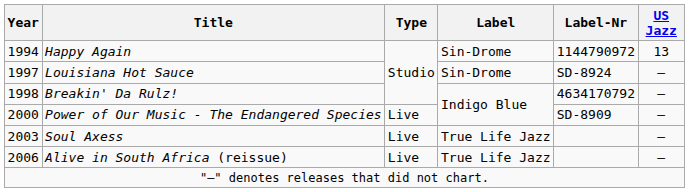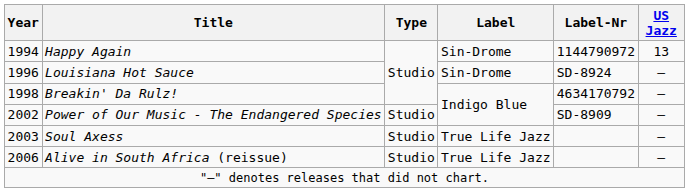Louisiana Hot Sauce | Year: 1997 -> 1996
Power of Our Music - The Endangered Species | Year: 2000 -> 2002
Power of Our Music - The Endangered Species | Type: Live -> Studio
Soul Axess | Type: Live -> Studio
Alive in South Africa (reissue) | Type: Live -> Studio
